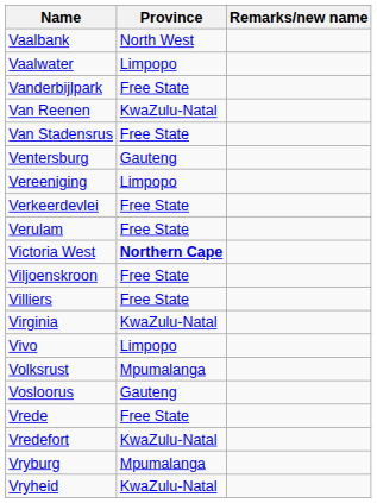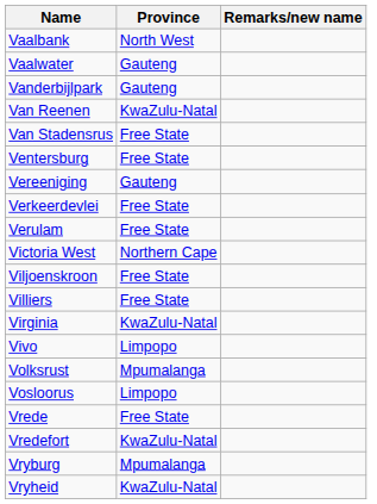Vaalwater | Province: Limpopo -> Gauteng
Vanderbijlpark | Province: Free State -> Gauteng
Ventersburg | Province: Gauteng -> Free State
Vereeniging | Province: Limpopo -> Gauteng
Victoria West | Province: bold -> normal
Vosloorus | Province: Gauteng -> Limpopo
